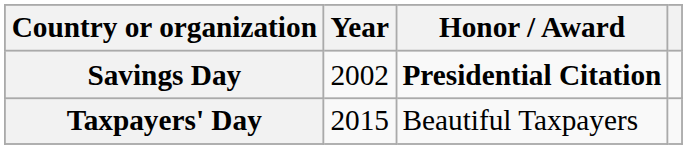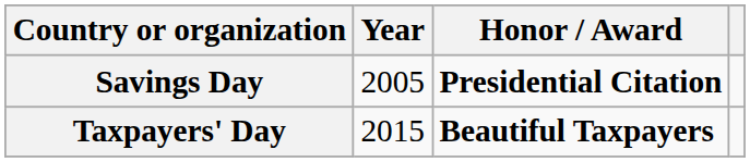Savings Day | Year: 2002 -> 2005
Taxpayers' Day | Honor / Award: normal -> bold
